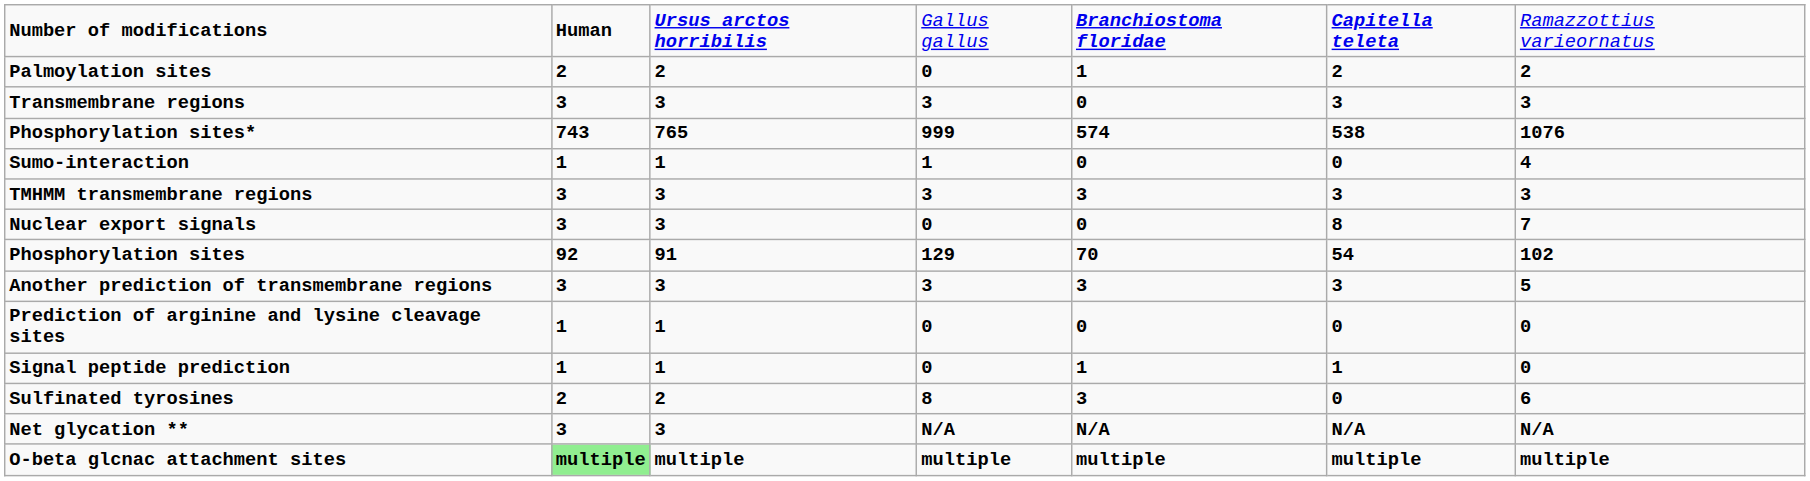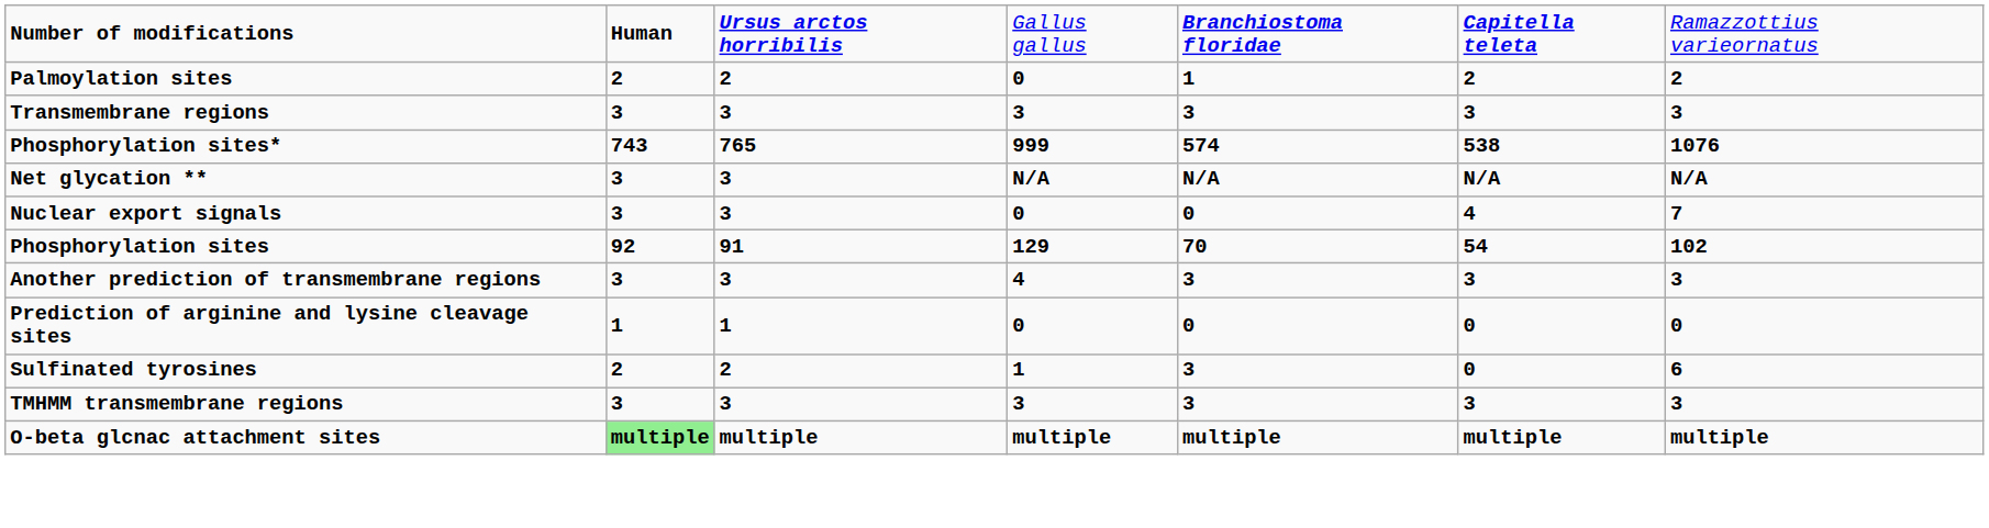Transmembrane regions | column 5: 0 -> 3
- row: Sumo-interaction | 1 | 1 | 1 | 0 | 0 | 4
rows swapped: Net glycation ** <-> TMHMM transmembrane regions
Nuclear export signals | column 6: 8 -> 4
Another prediction of transmembrane regions | column 4: 3 -> 4
Another prediction of transmembrane regions | column 7: 5 -> 3
- row: Signal peptide prediction | 1 | 1 | 0 | 1 | 1 | 0
Sulfinated tyrosines | column 4: 8 -> 1
